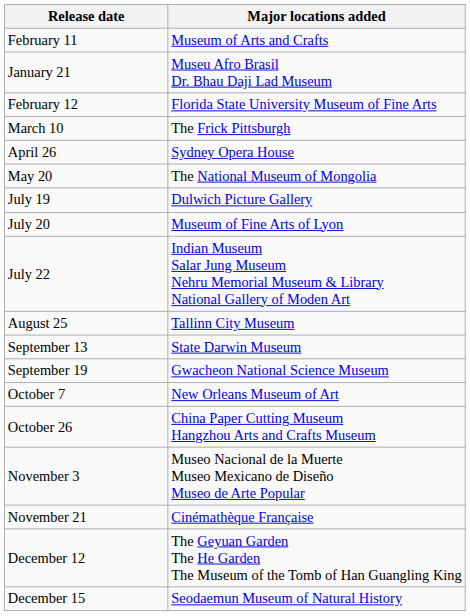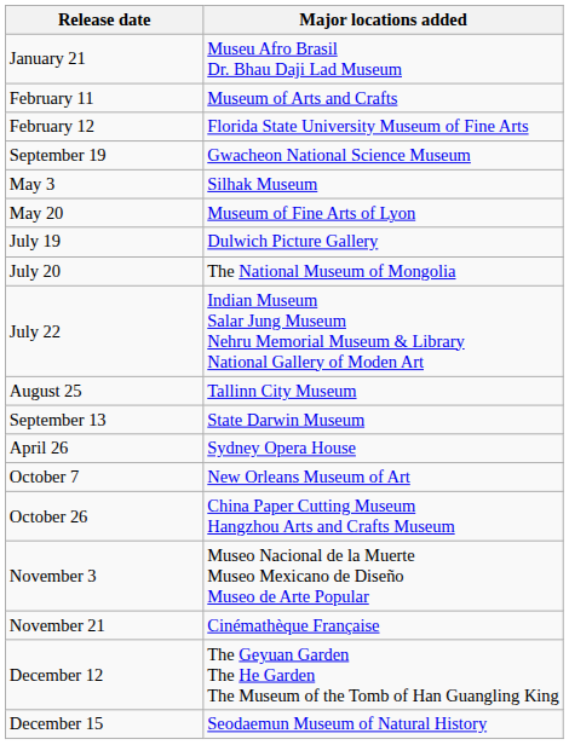rows swapped: January 21 <-> February 11
- row: March 10 | The Frick Pittsburgh
rows swapped: April 26 <-> September 19
+ row: May 3 | Silhak Museum
May 20 | Major locations added: The National Museum of Mongolia -> Museum of Fine Arts of Lyon
July 20 | Major locations added: Museum of Fine Arts of Lyon -> The National Museum of Mongolia
